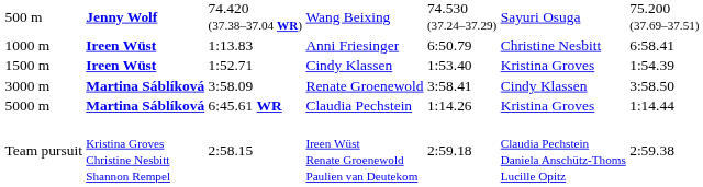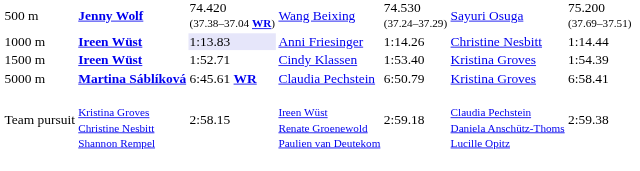Anni Friesinger | column 3: no background -> lavender background
Anni Friesinger | column 5: 6:50.79 -> 1:14.26
Anni Friesinger | column 7: 6:58.41 -> 1:14.44
- row: 3000 m | Martina Sáblíková | 3:58.09 | Renate Groenewold | 3:58.41 | Cindy Klassen | 3:58.50
Claudia Pechstein | column 5: 1:14.26 -> 6:50.79
Claudia Pechstein | column 7: 1:14.44 -> 6:58.41
